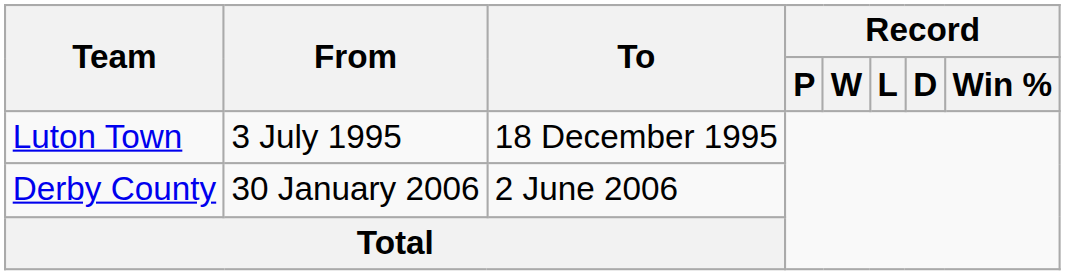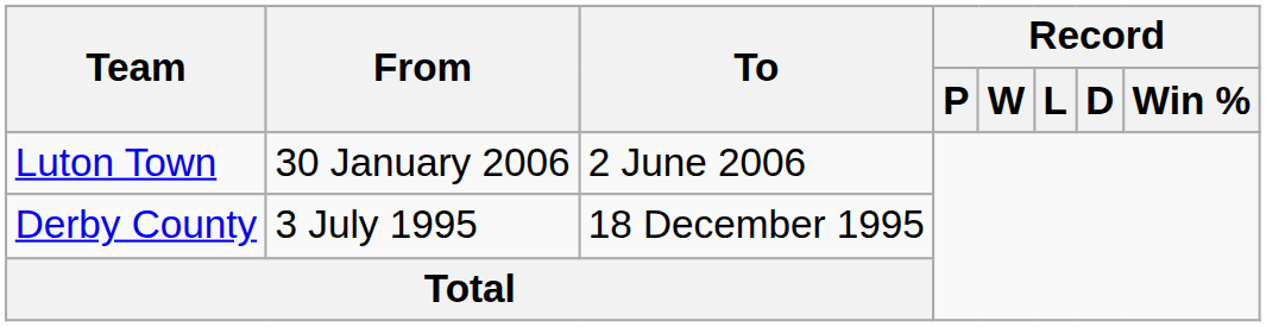Luton Town | From: 3 July 1995 -> 30 January 2006
Luton Town | To: 18 December 1995 -> 2 June 2006
Derby County | From: 30 January 2006 -> 3 July 1995
Derby County | To: 2 June 2006 -> 18 December 1995
